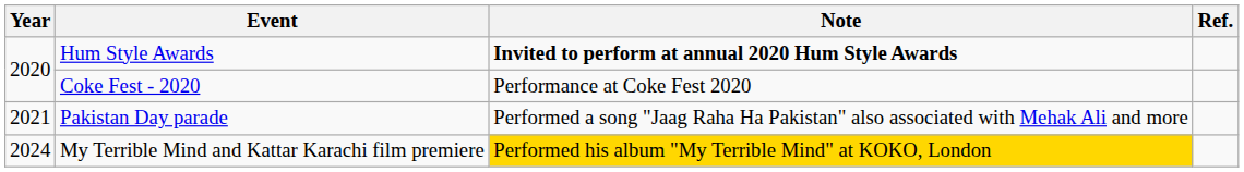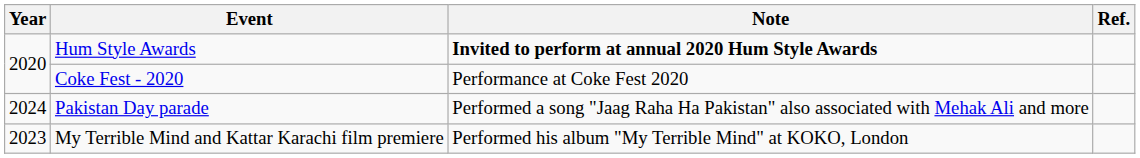Pakistan Day parade | Year: 2021 -> 2024
My Terrible Mind and Kattar Karachi film premiere | Year: 2024 -> 2023
My Terrible Mind and Kattar Karachi film premiere | Note: gold background -> no background
